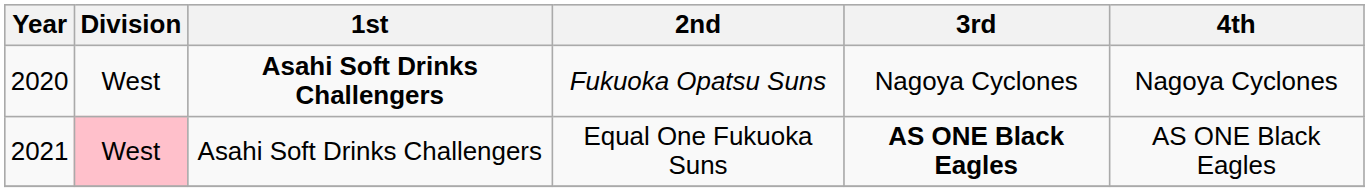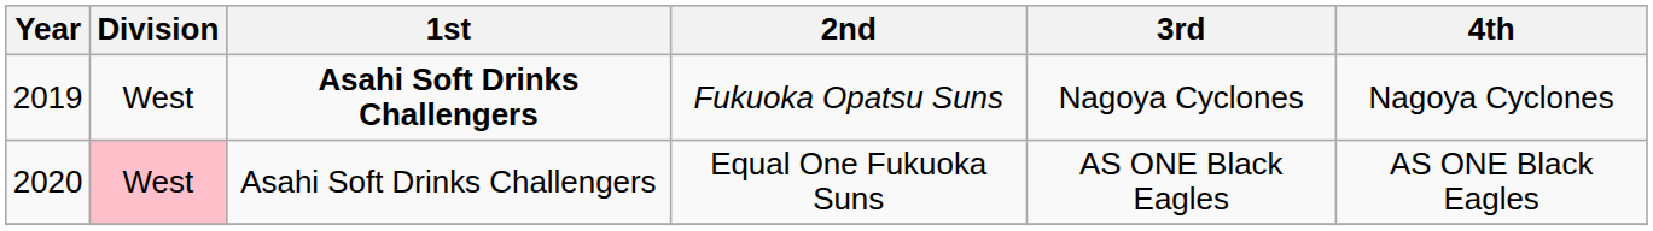Fukuoka Opatsu Suns | Year: 2020 -> 2019
Equal One Fukuoka Suns | Year: 2021 -> 2020
Equal One Fukuoka Suns | 3rd: bold -> normal
